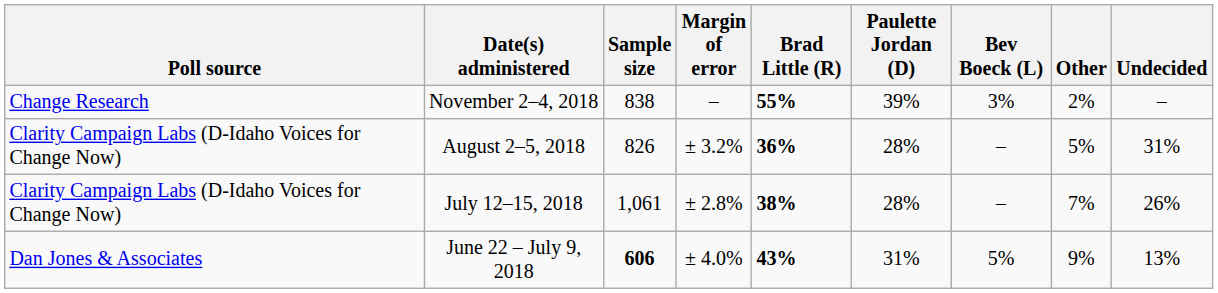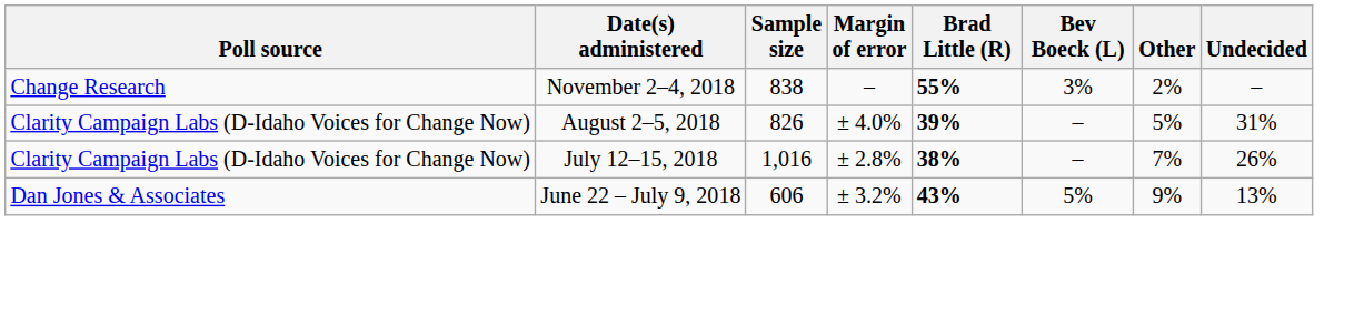- column: Paulette Jordan (D) | 39% | 28% | 28% | 31%
August 2–5, 2018 | Margin of error: ± 3.2% -> ± 4.0%
August 2–5, 2018 | Brad Little (R): 36% -> 39%
July 12–15, 2018 | Sample size: 1,061 -> 1,016
June 22 – July 9, 2018 | Sample size: bold -> normal
June 22 – July 9, 2018 | Margin of error: ± 4.0% -> ± 3.2%
